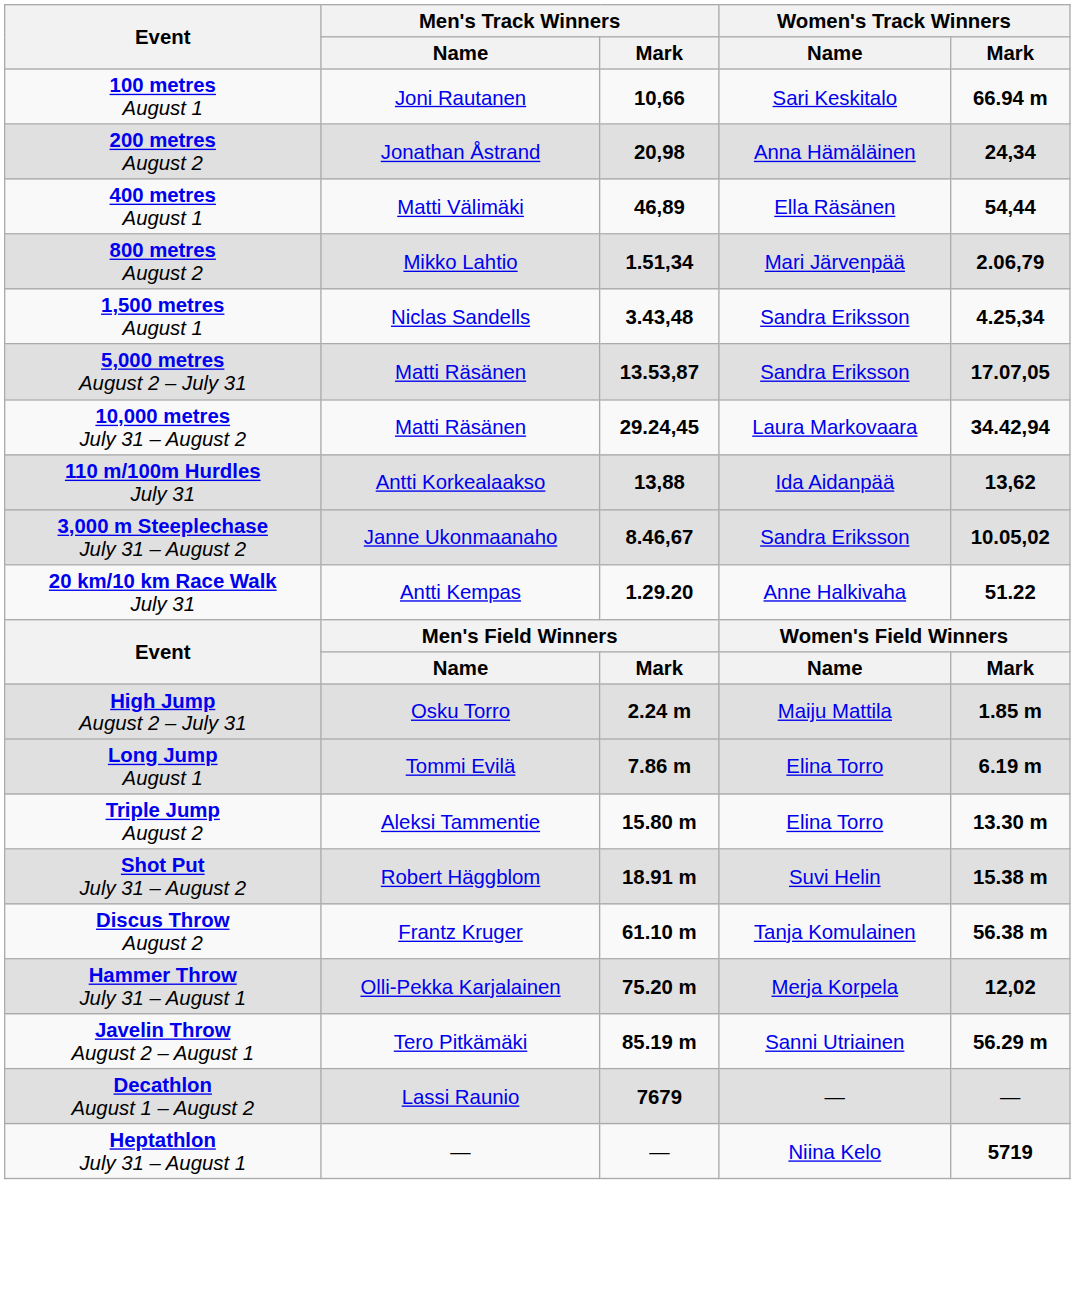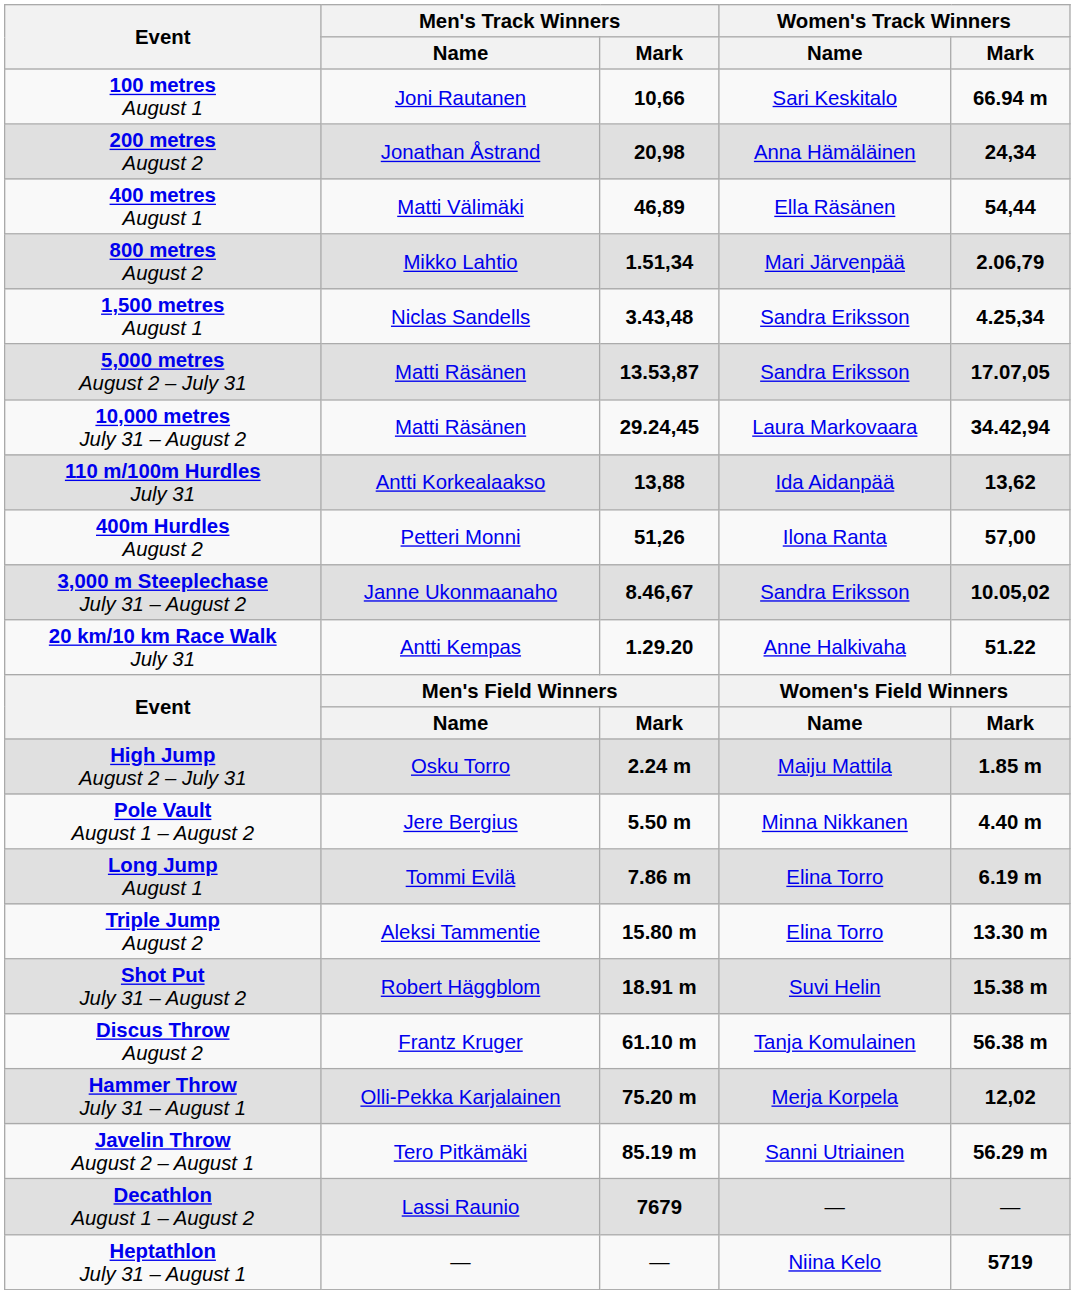+ row: 400m Hurdles August 2 | Petteri Monni | 51,26 | Ilona Ranta | 57,00
+ row: Pole Vault August 1 – August 2 | Jere Bergius | 5.50 m | Minna Nikkanen | 4.40 m
